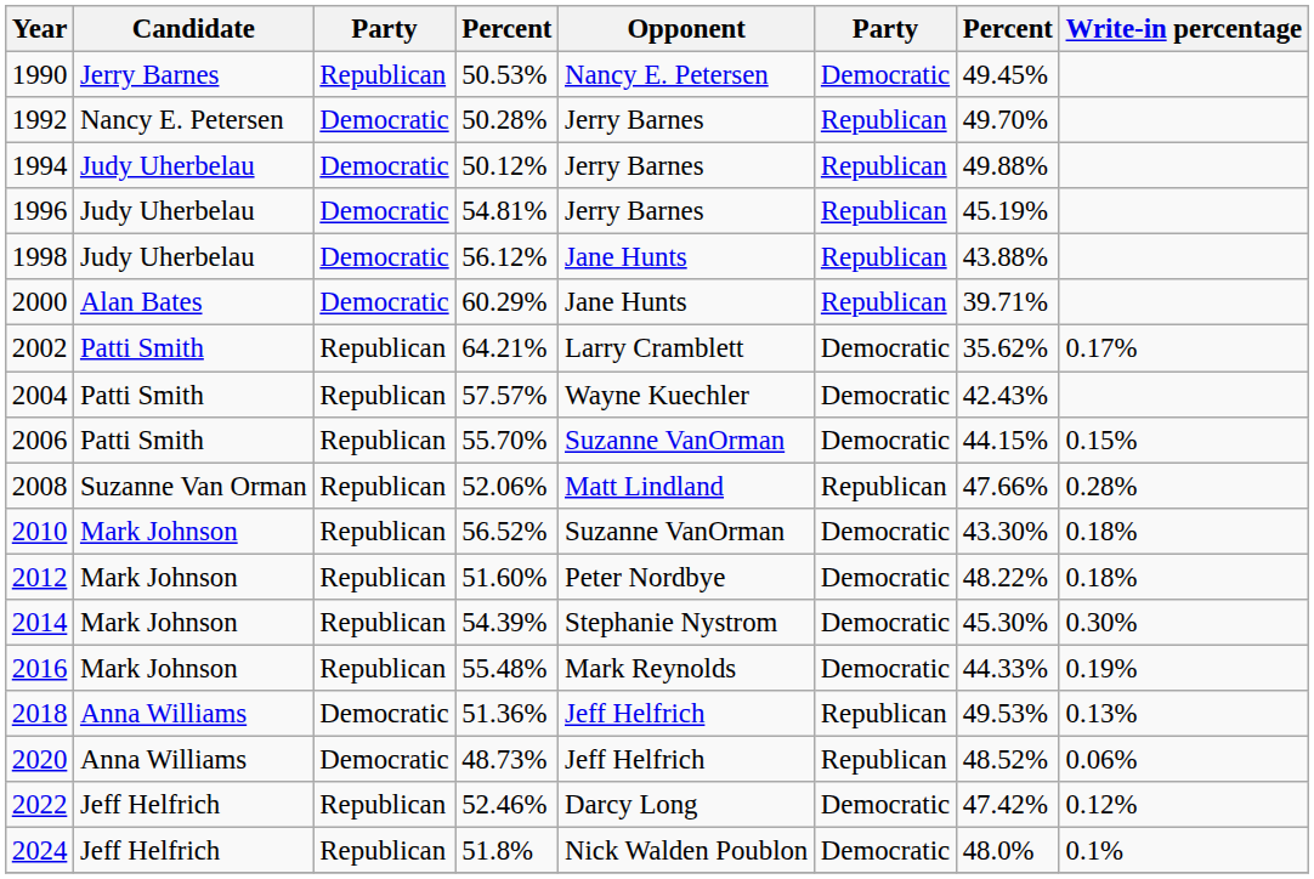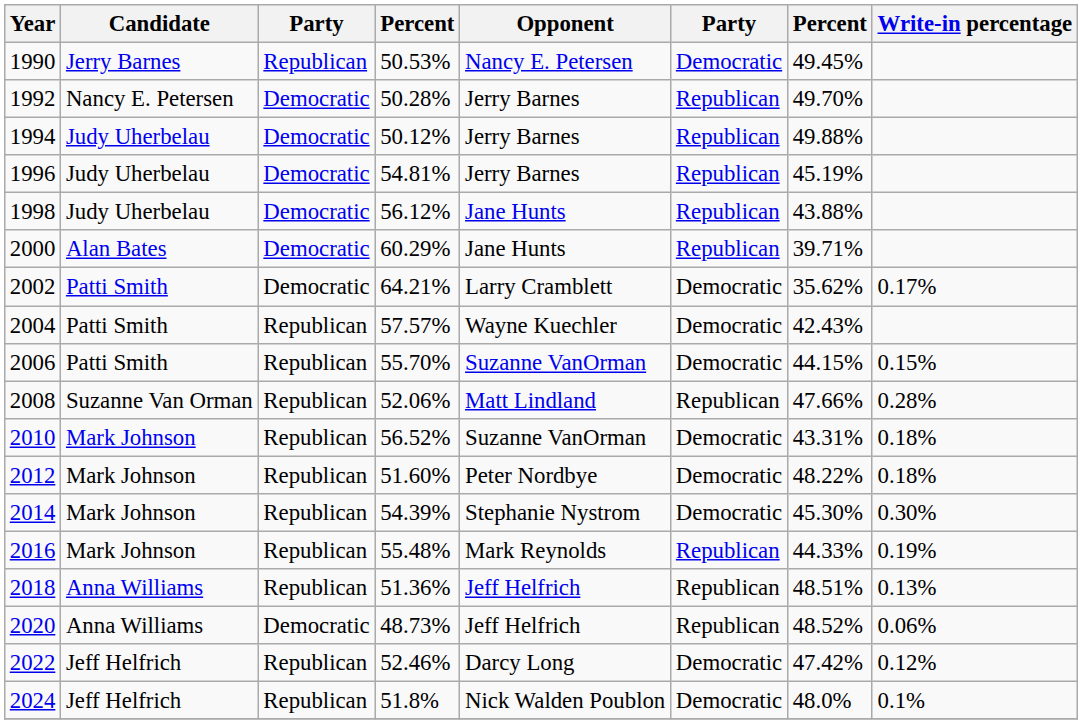2002 | column 3: Republican -> Democratic
2010 | column 7: 43.30% -> 43.31%
2016 | column 6: Democratic -> Republican
2018 | column 3: Democratic -> Republican
2018 | column 7: 49.53% -> 48.51%
